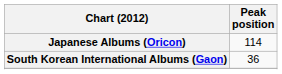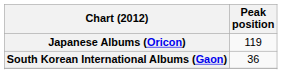Japanese Albums (Oricon) | Peak position: 114 -> 119
